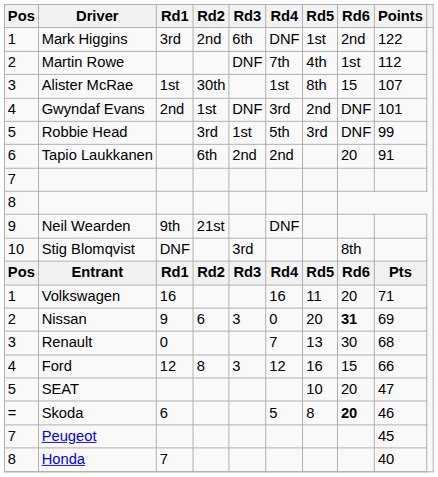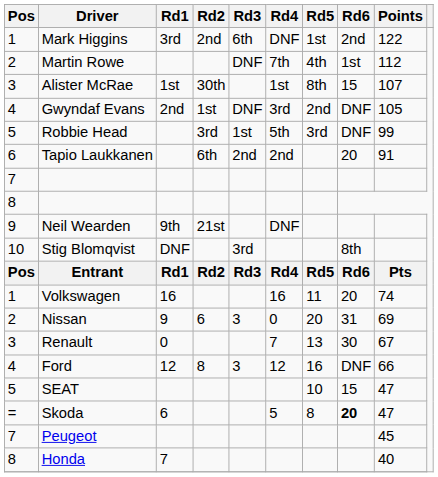Gwyndaf Evans | Points: 101 -> 105
Volkswagen | Points: 71 -> 74
Nissan | Rd6: bold -> normal
Renault | Points: 68 -> 67
Ford | Rd6: 15 -> DNF
SEAT | Rd6: 20 -> 15
Skoda | Points: 46 -> 47
